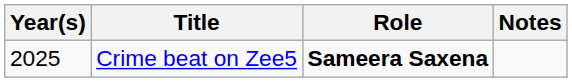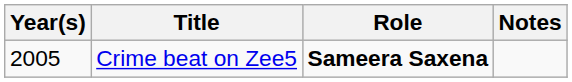Crime beat on Zee5 | Year(s): 2025 -> 2005
